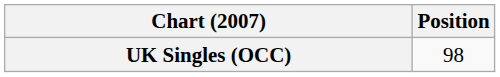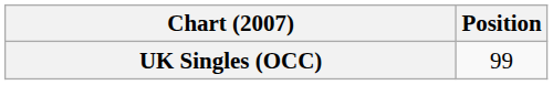UK Singles (OCC) | Position: 98 -> 99
